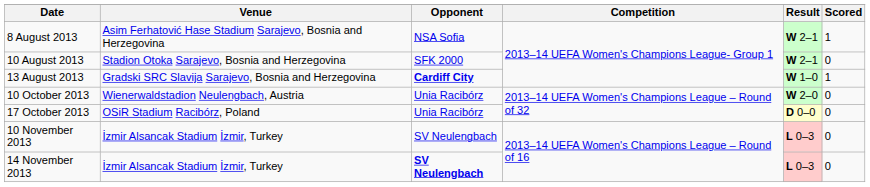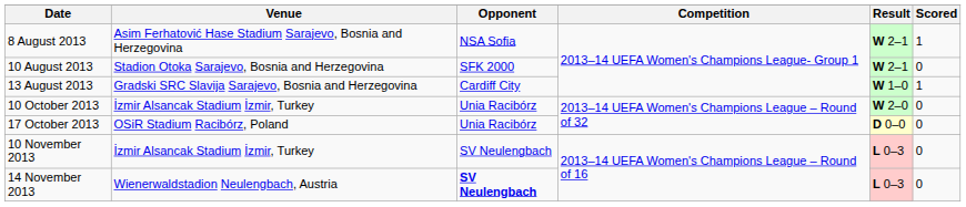13 August 2013 | Opponent: bold -> normal
10 October 2013 | Venue: Wienerwaldstadion Neulengbach, Austria -> İzmir Alsancak Stadium İzmir, Turkey
14 November 2013 | Venue: İzmir Alsancak Stadium İzmir, Turkey -> Wienerwaldstadion Neulengbach, Austria
